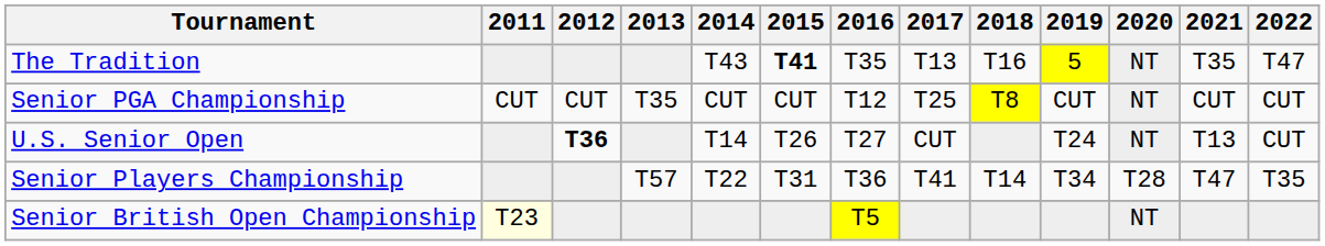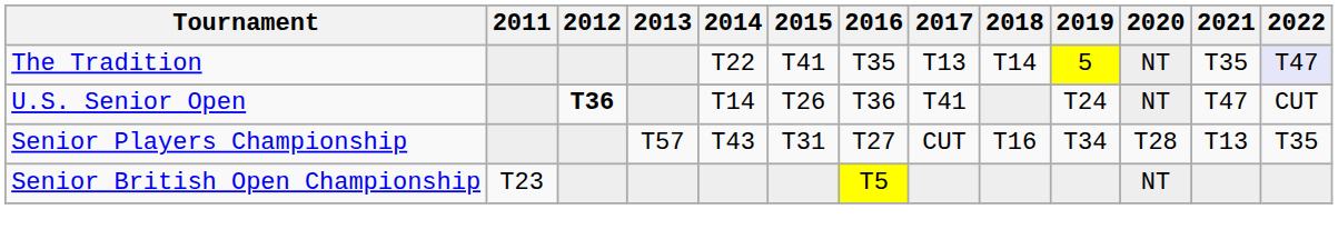The Tradition | 2014: T43 -> T22
The Tradition | 2015: bold -> normal
The Tradition | 2018: T16 -> T14
The Tradition | 2022: no background -> lavender background
- row: Senior PGA Championship | CUT | CUT | T35 | CUT | CUT | T12 | T25 | T8 | CUT | NT | CUT | CUT
U.S. Senior Open | 2016: T27 -> T36
U.S. Senior Open | 2017: CUT -> T41
U.S. Senior Open | 2021: T13 -> T47
Senior Players Championship | 2014: T22 -> T43
Senior Players Championship | 2016: T36 -> T27
Senior Players Championship | 2017: T41 -> CUT
Senior Players Championship | 2018: T14 -> T16
Senior Players Championship | 2021: T47 -> T13
Senior British Open Championship | 2011: lightyellow background -> no background
